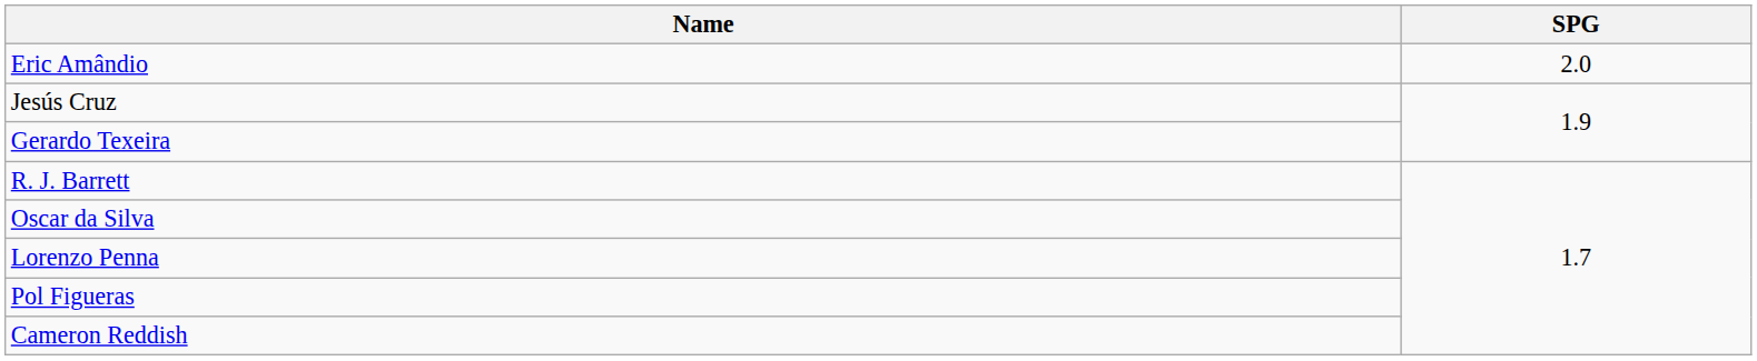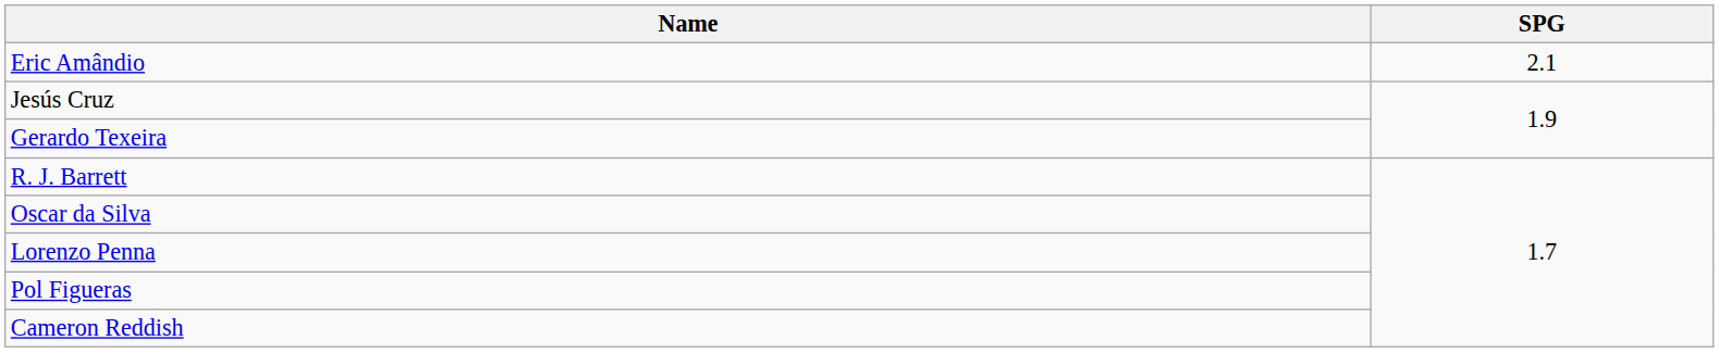Eric Amândio | SPG: 2.0 -> 2.1
